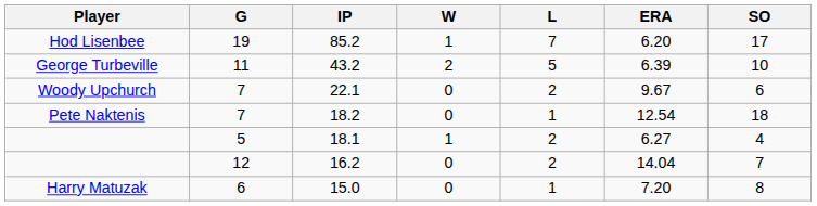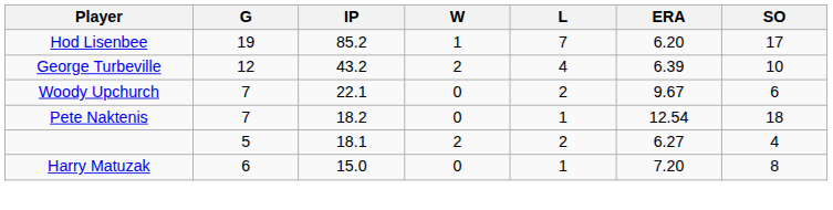43.2 | G: 11 -> 12
43.2 | L: 5 -> 4
18.1 | W: 1 -> 2
- row: 12 | 16.2 | 0 | 2 | 14.04 | 7
